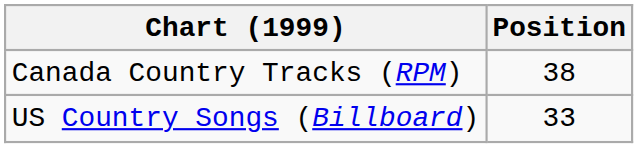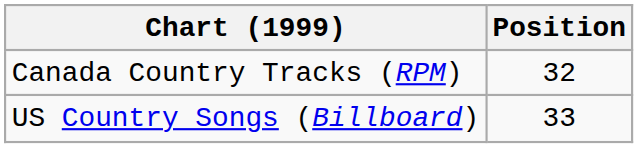Canada Country Tracks (RPM) | Position: 38 -> 32
